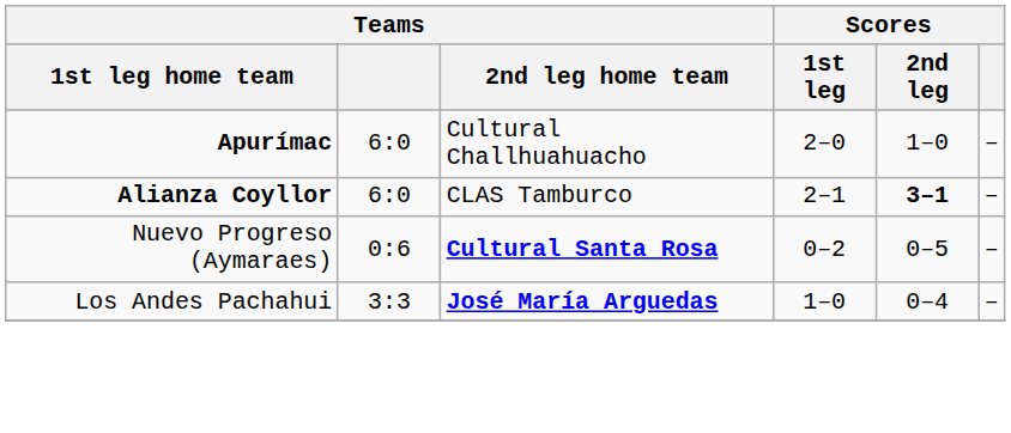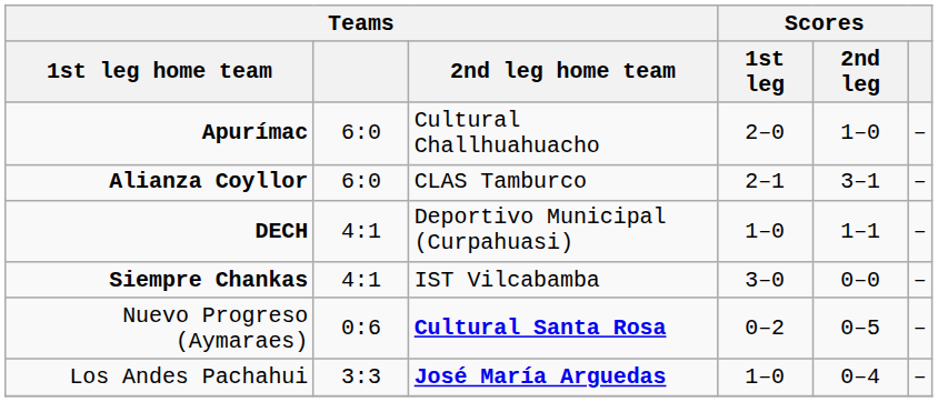Alianza Coyllor | Scores / 2nd leg: bold -> normal
+ row: DECH | 4:1 | Deportivo Municipal (Curpahuasi) | 1–0 | 1–1 | –
+ row: Siempre Chankas | 4:1 | IST Vilcabamba | 3–0 | 0–0 | –
